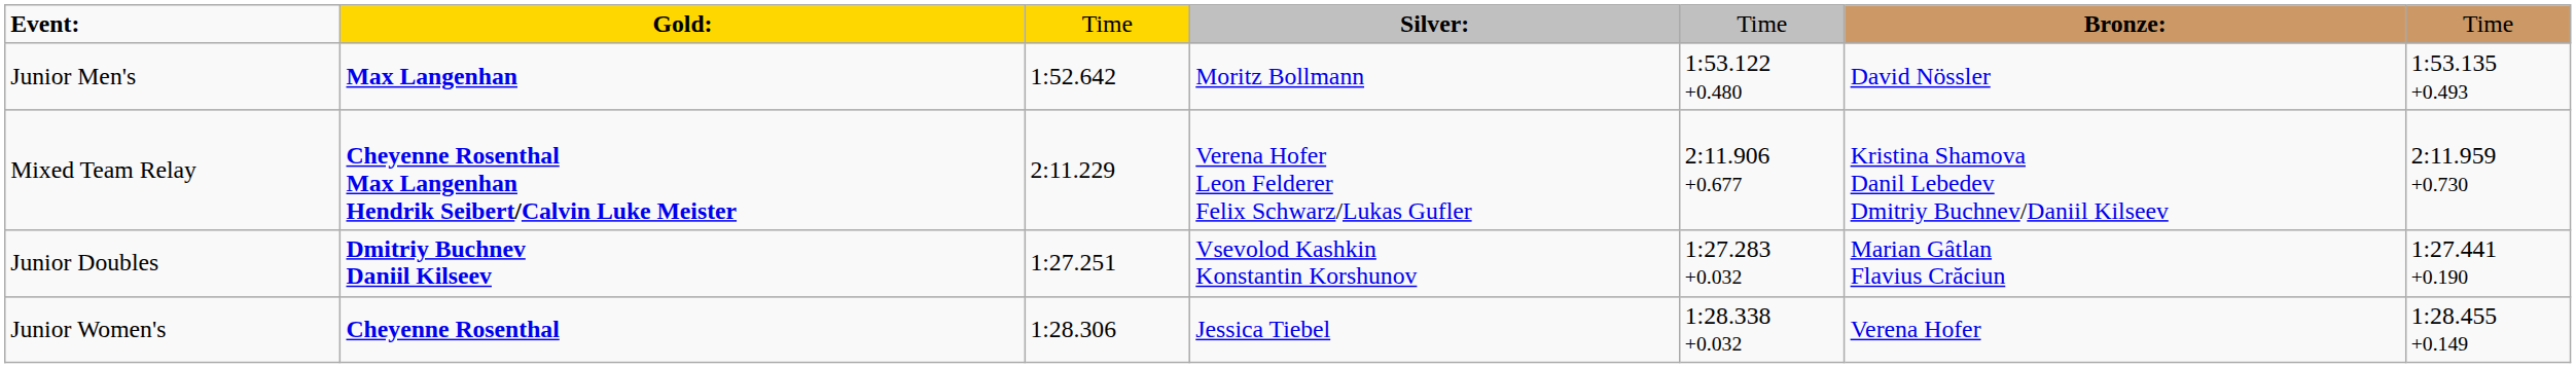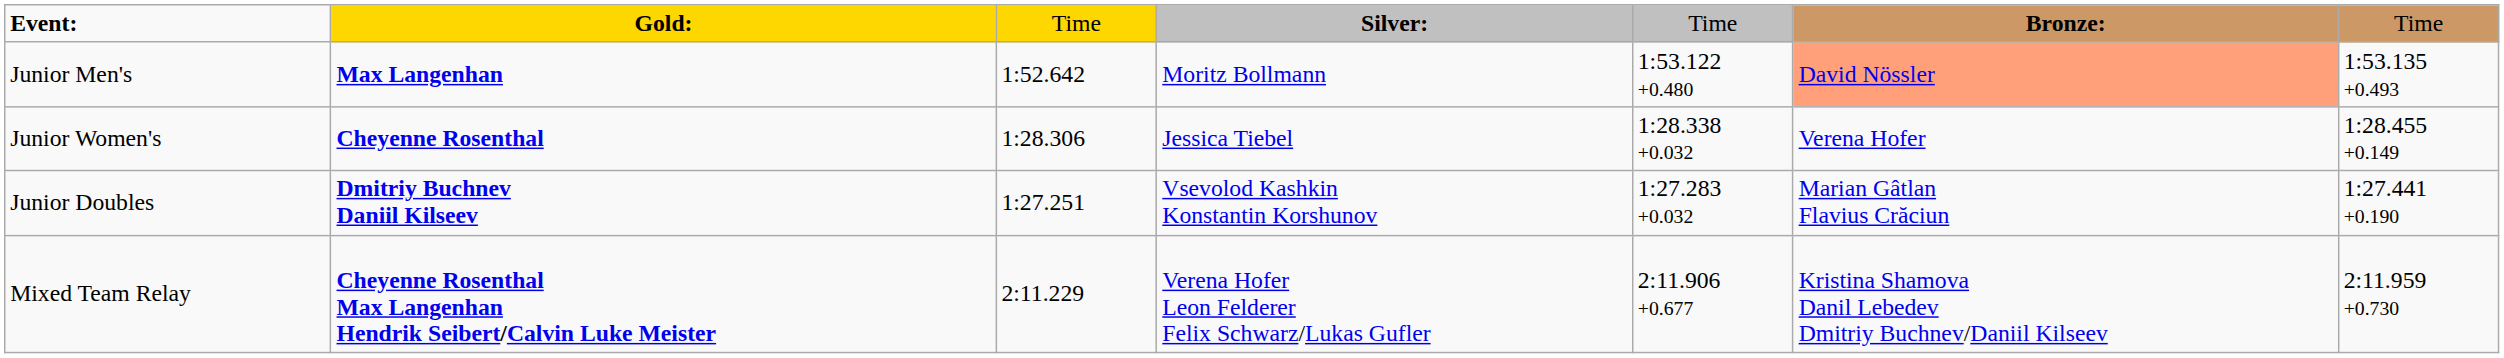Junior Men's | column 6: no background -> lightsalmon background
rows swapped: Junior Women's <-> Mixed Team Relay
